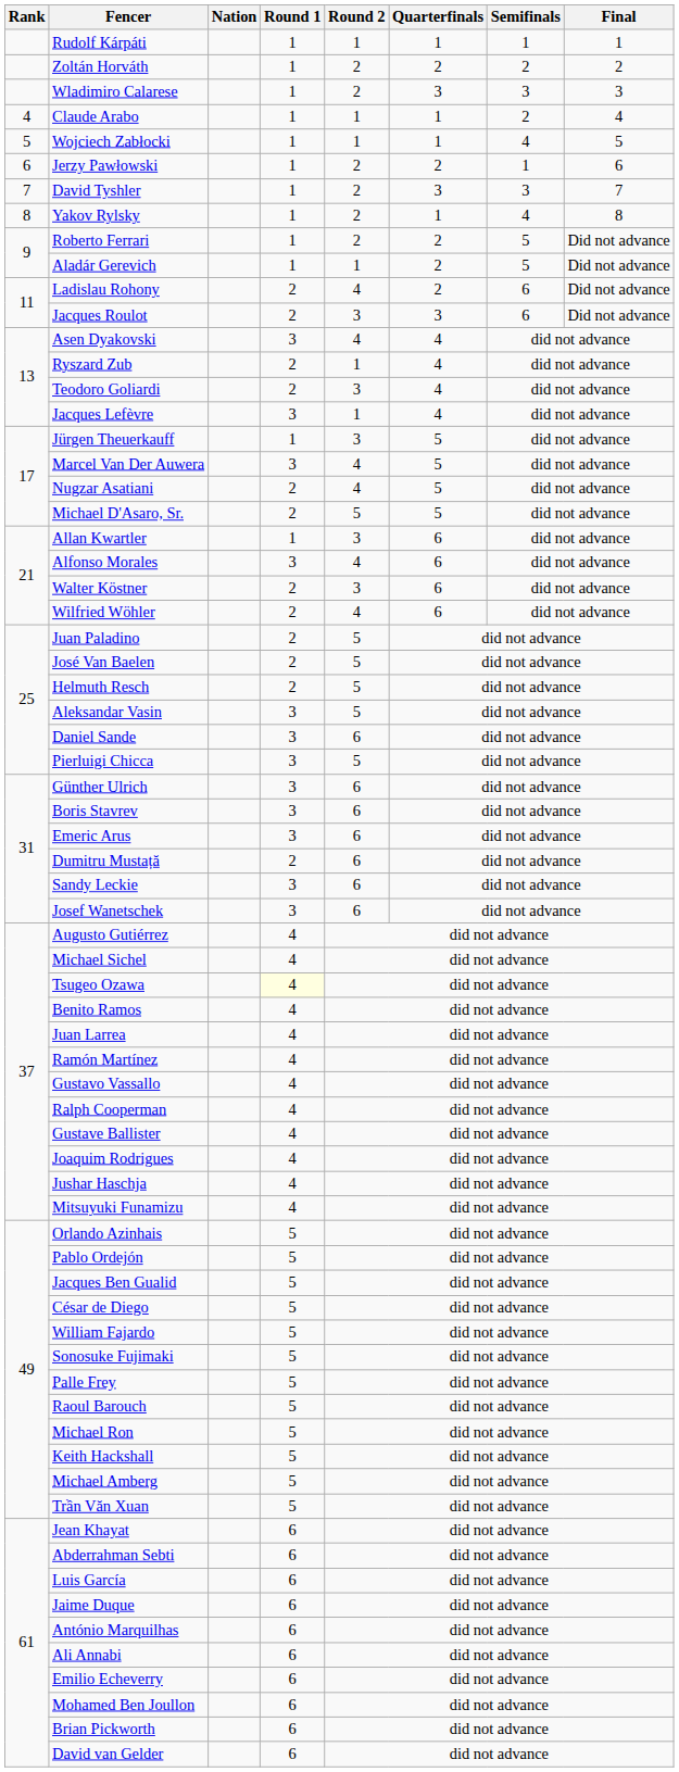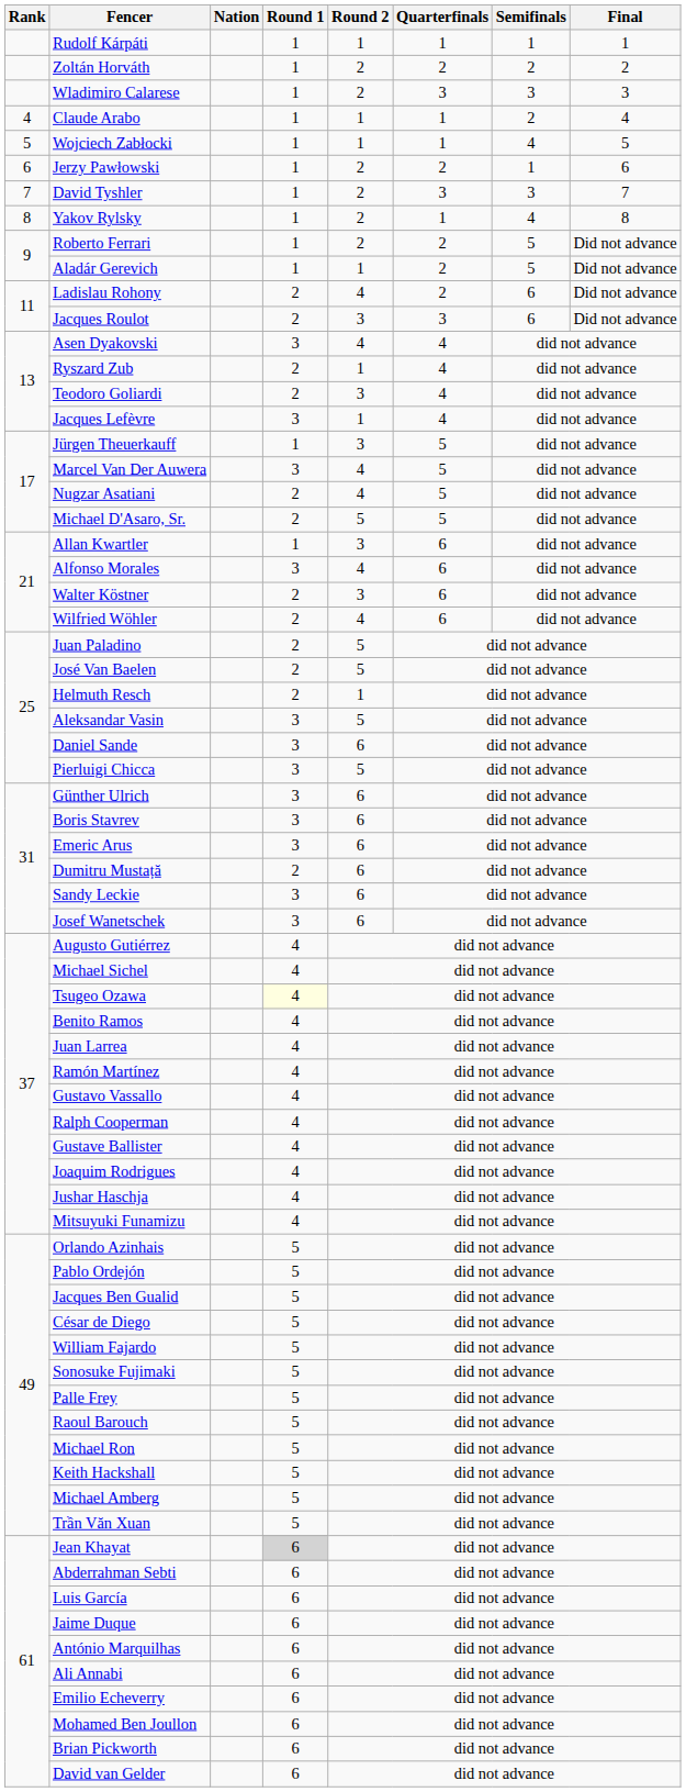Helmuth Resch | Round 2: 5 -> 1
Jean Khayat | Round 1: no background -> lightgrey background
